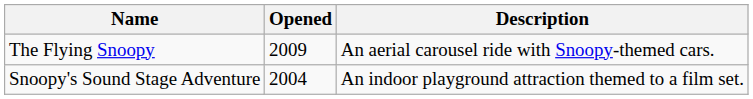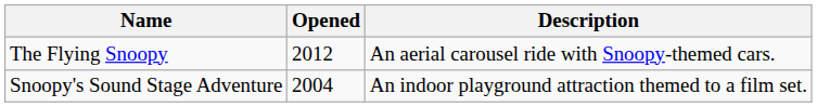The Flying Snoopy | Opened: 2009 -> 2012
